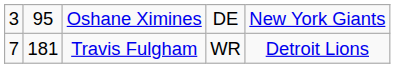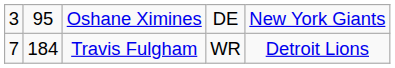Travis Fulgham | column 2: 181 -> 184
